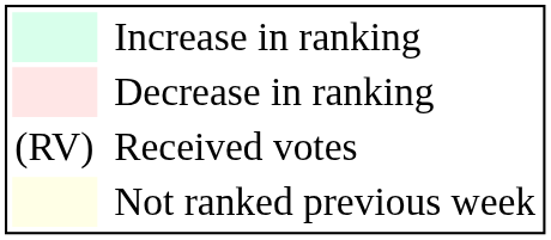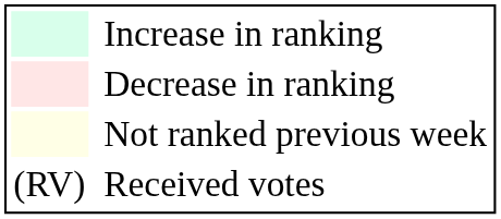rows swapped: Not ranked previous week <-> Received votes
